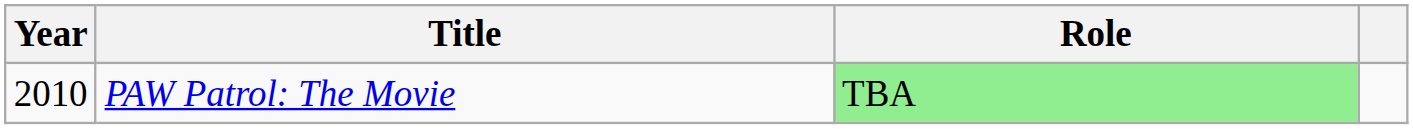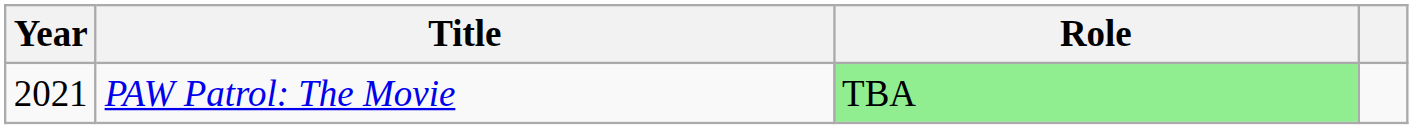PAW Patrol: The Movie | Year: 2010 -> 2021
